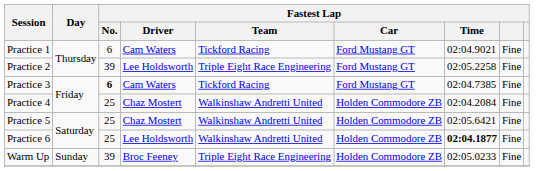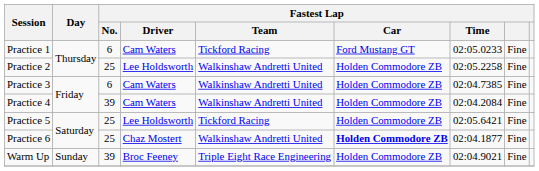Practice 1 | Fastest Lap / Time: 02:04.9021 -> 02:05.0233
Practice 2 | Fastest Lap / No.: 39 -> 25
Practice 2 | Fastest Lap / Team: Triple Eight Race Engineering -> Walkinshaw Andretti United
Practice 2 | Fastest Lap / Car: Ford Mustang GT -> Holden Commodore ZB
Practice 3 | Fastest Lap / No.: bold -> normal
Practice 3 | Fastest Lap / Team: Tickford Racing -> Walkinshaw Andretti United
Practice 3 | Fastest Lap / Car: Ford Mustang GT -> Holden Commodore ZB
Practice 4 | Fastest Lap / No.: 25 -> 39
Practice 4 | Fastest Lap / Driver: Chaz Mostert -> Cam Waters
Practice 5 | Fastest Lap / Driver: Chaz Mostert -> Lee Holdsworth
Practice 5 | Fastest Lap / Team: Walkinshaw Andretti United -> Tickford Racing
Practice 6 | Fastest Lap / Driver: Lee Holdsworth -> Chaz Mostert
Practice 6 | Fastest Lap / Car: normal -> bold
Practice 6 | Fastest Lap / Time: bold -> normal
Warm Up | Fastest Lap / Time: 02:05.0233 -> 02:04.9021
